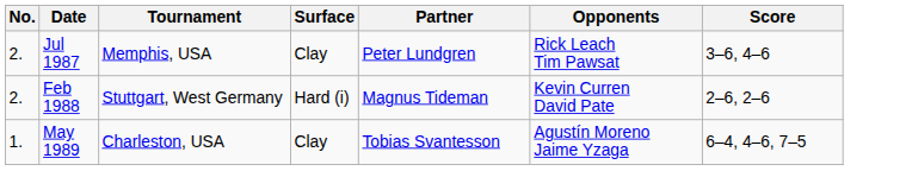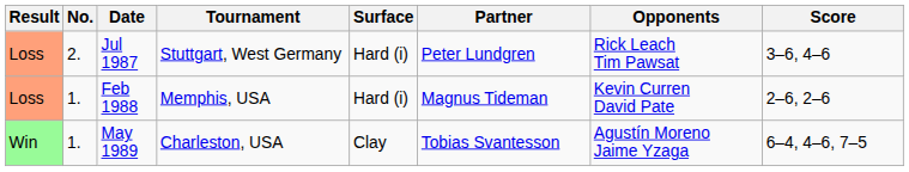+ column: Result | Loss | Loss | Win
Jul 1987 | Tournament: Memphis, USA -> Stuttgart, West Germany
Jul 1987 | Surface: Clay -> Hard (i)
Feb 1988 | No.: 2. -> 1.
Feb 1988 | Tournament: Stuttgart, West Germany -> Memphis, USA
